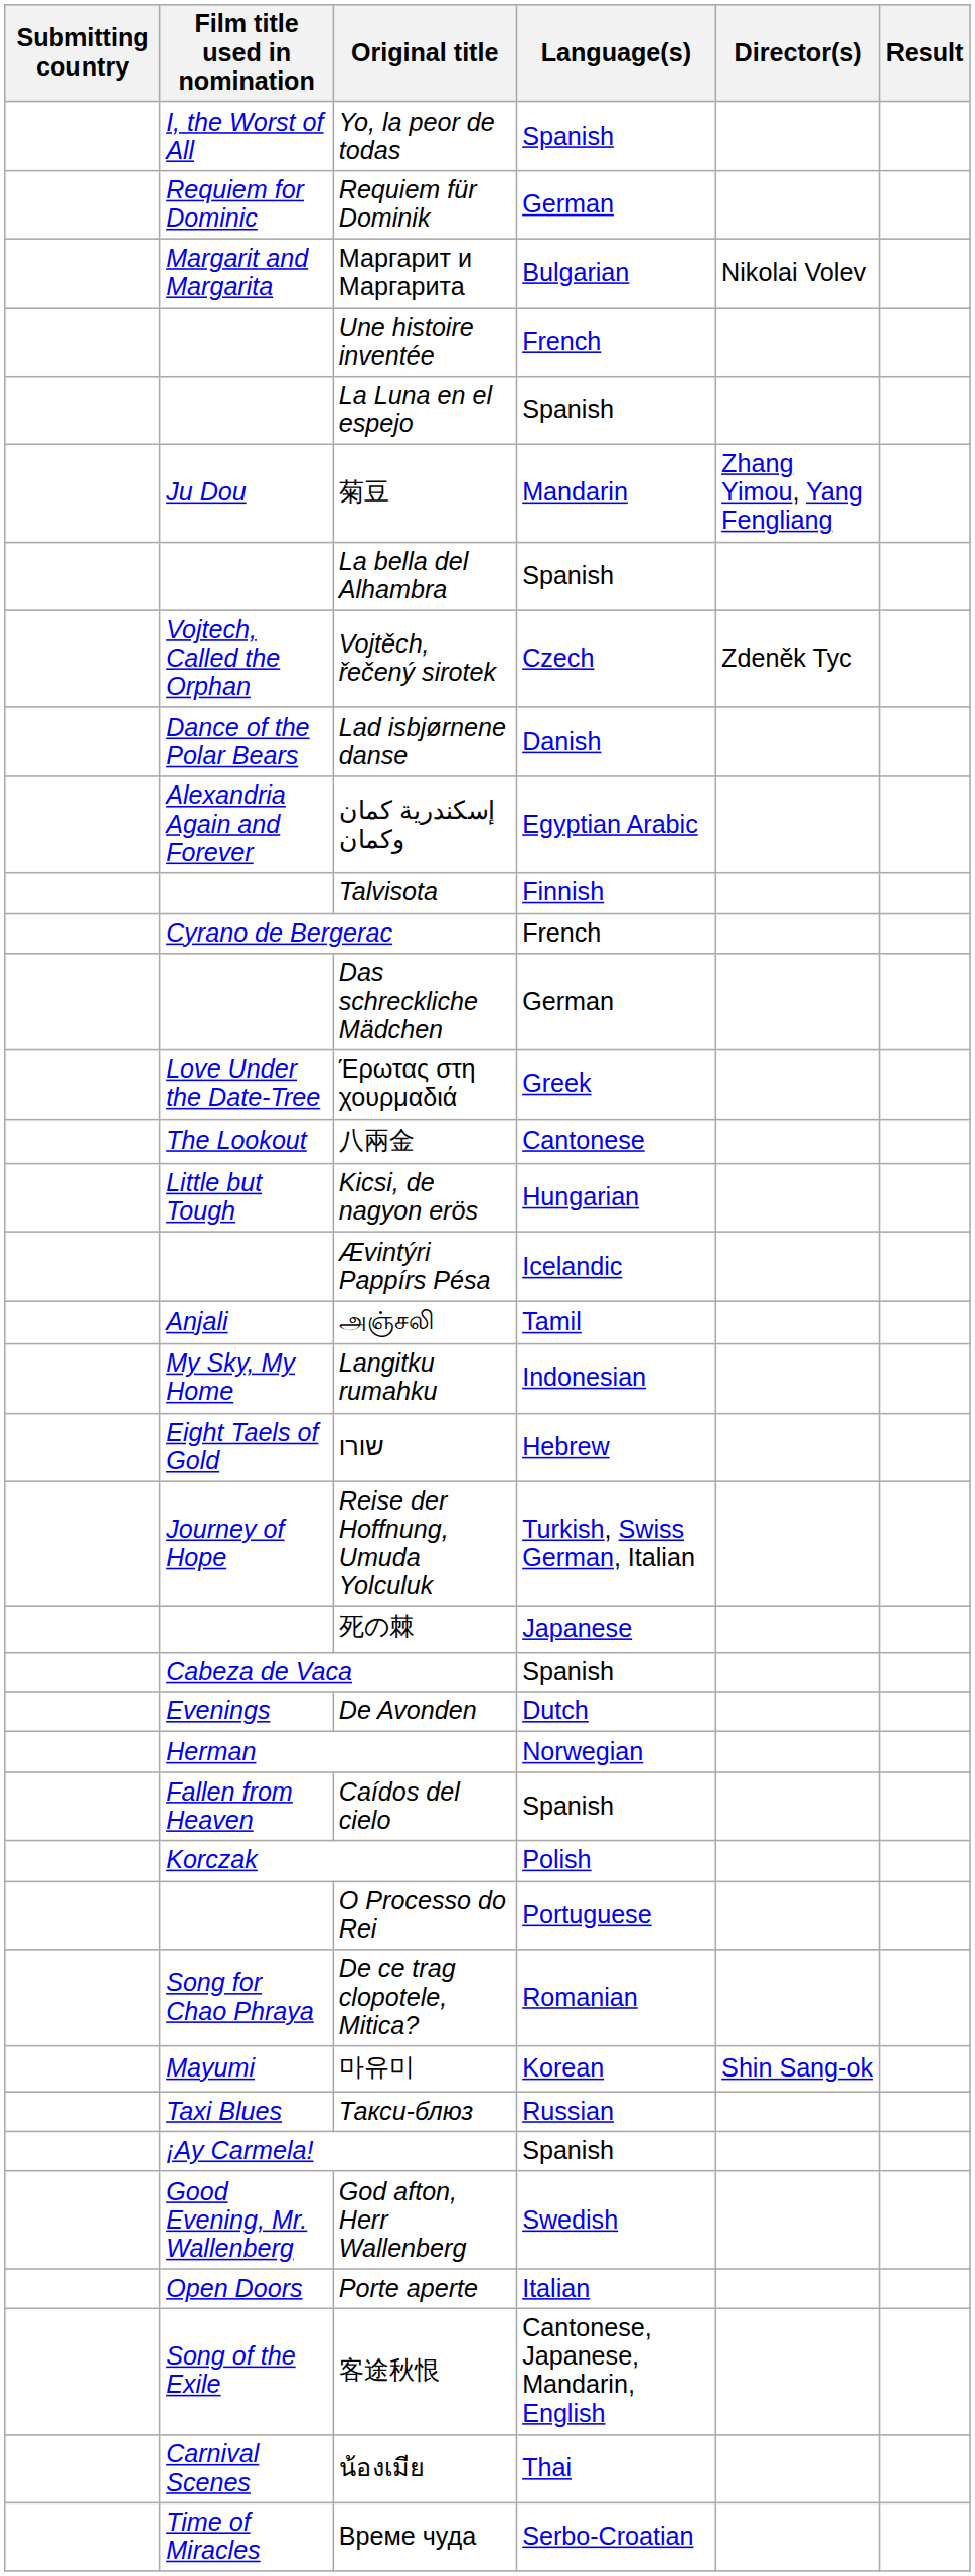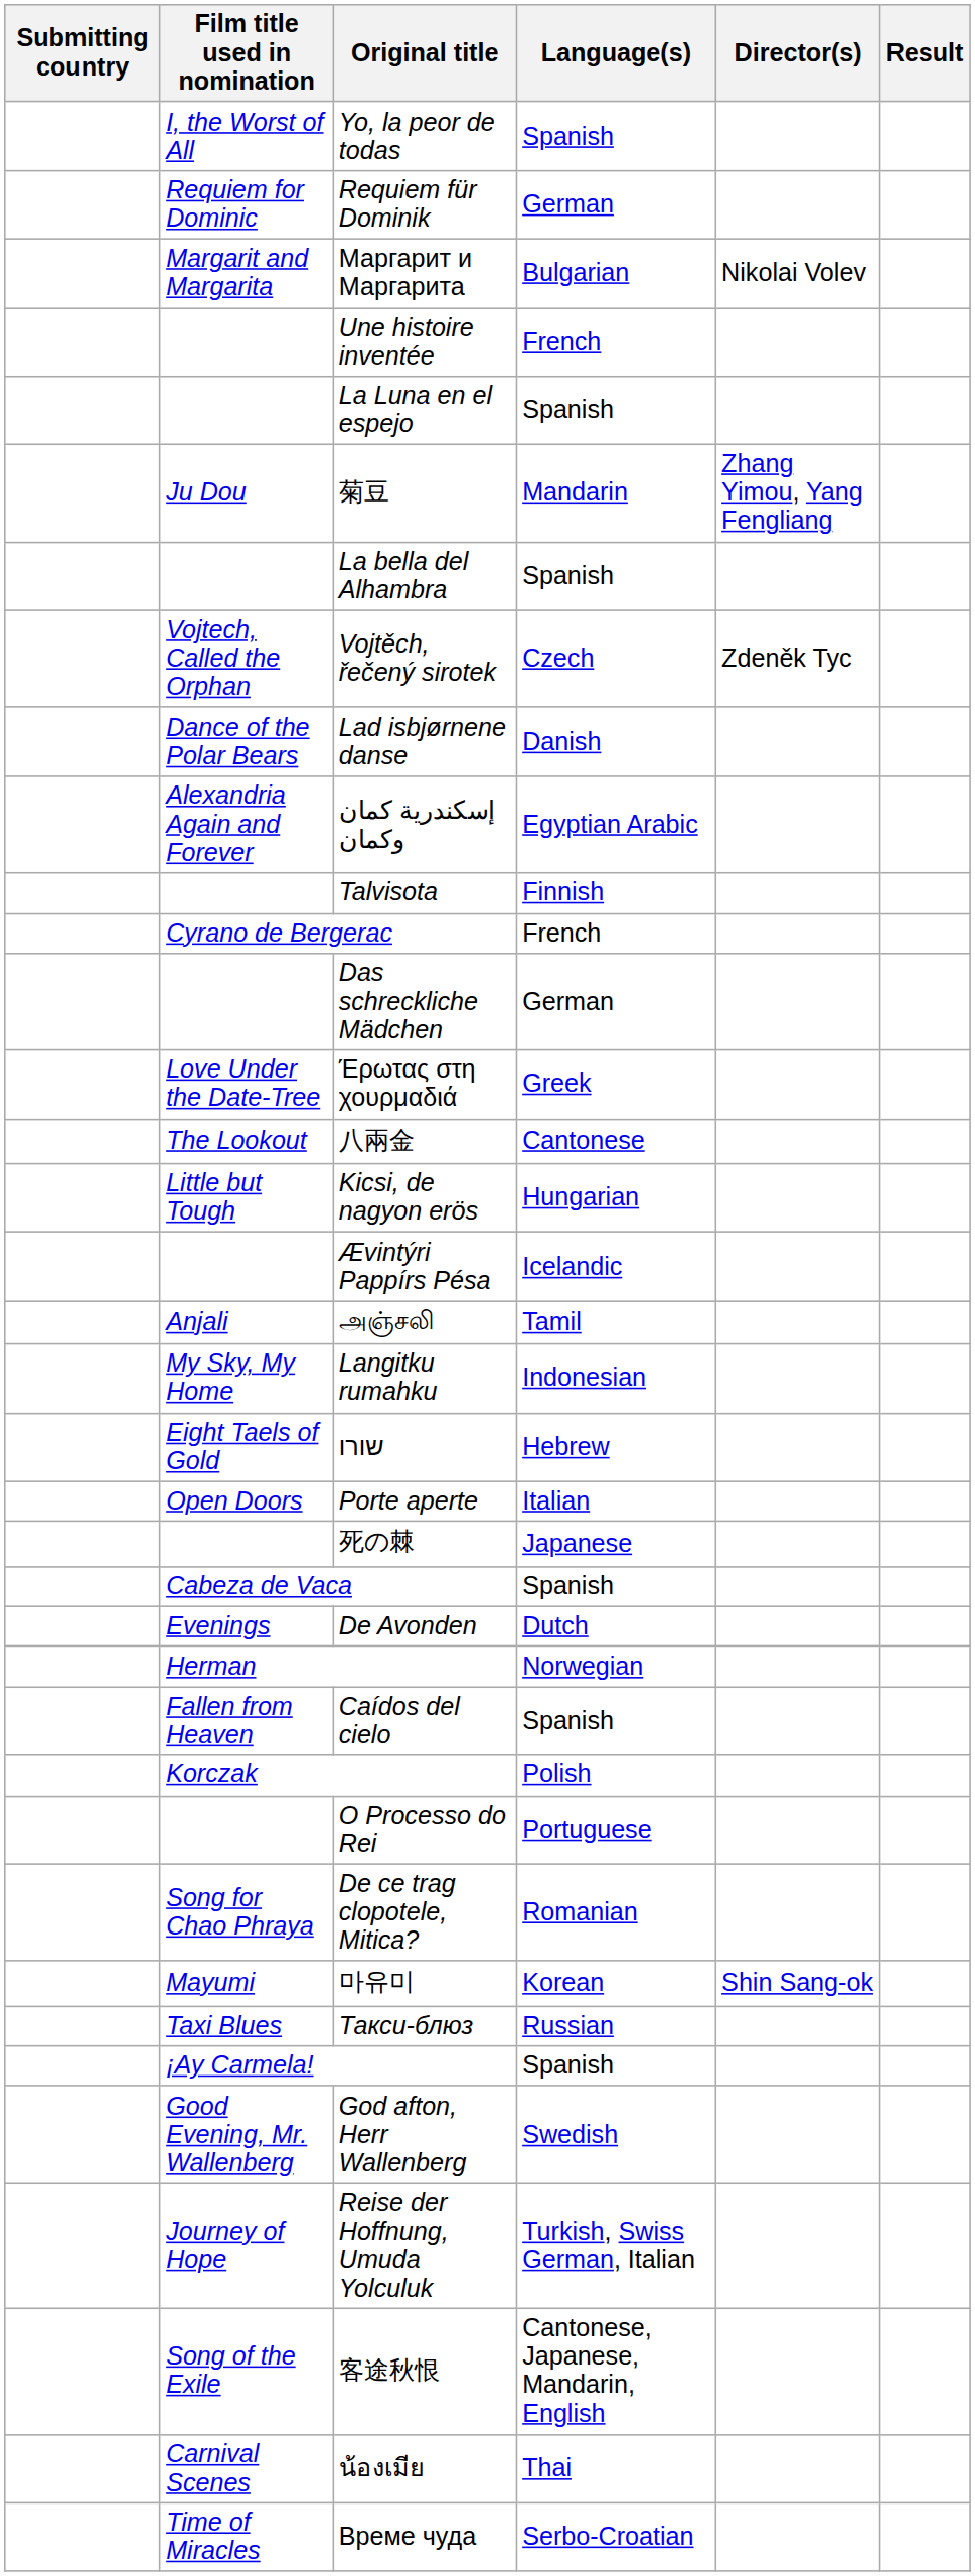rows swapped: Porte aperte <-> Reise der Hoffnung, Umuda Yolculuk
